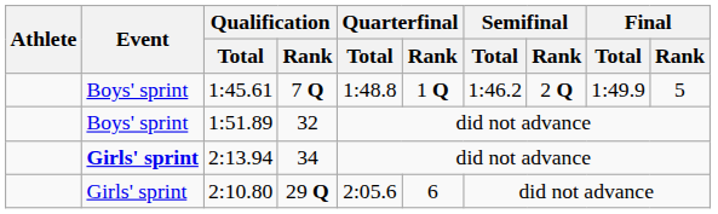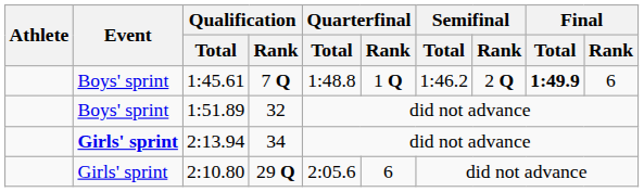1:45.61 | Final / Total: normal -> bold
1:45.61 | Final / Rank: 5 -> 6
